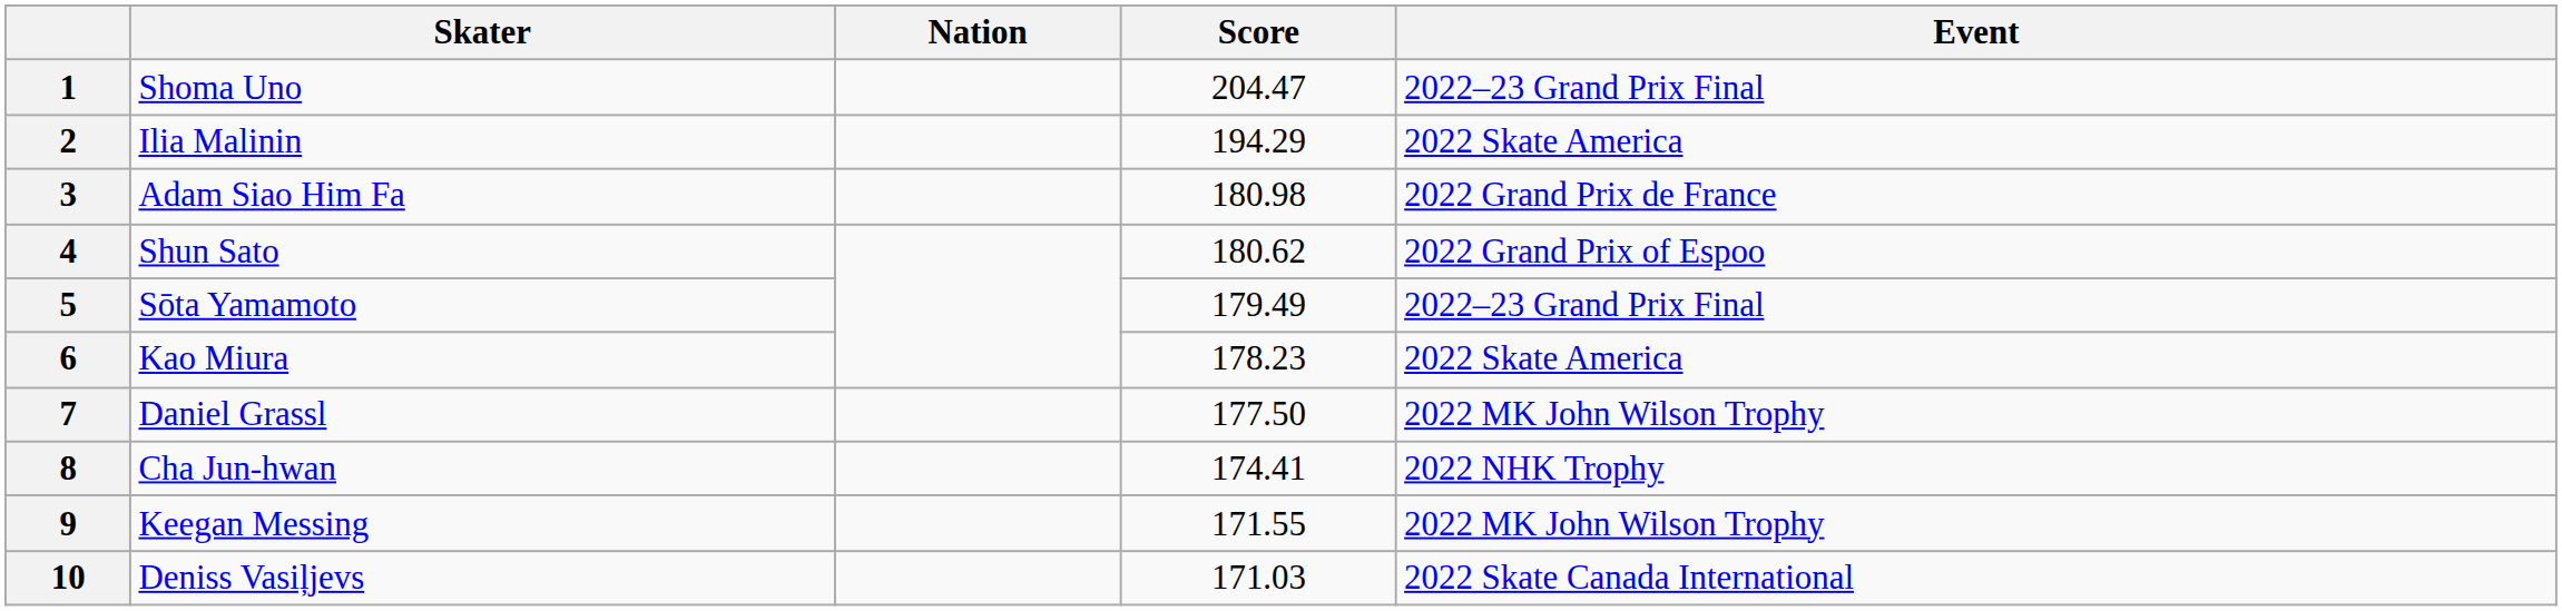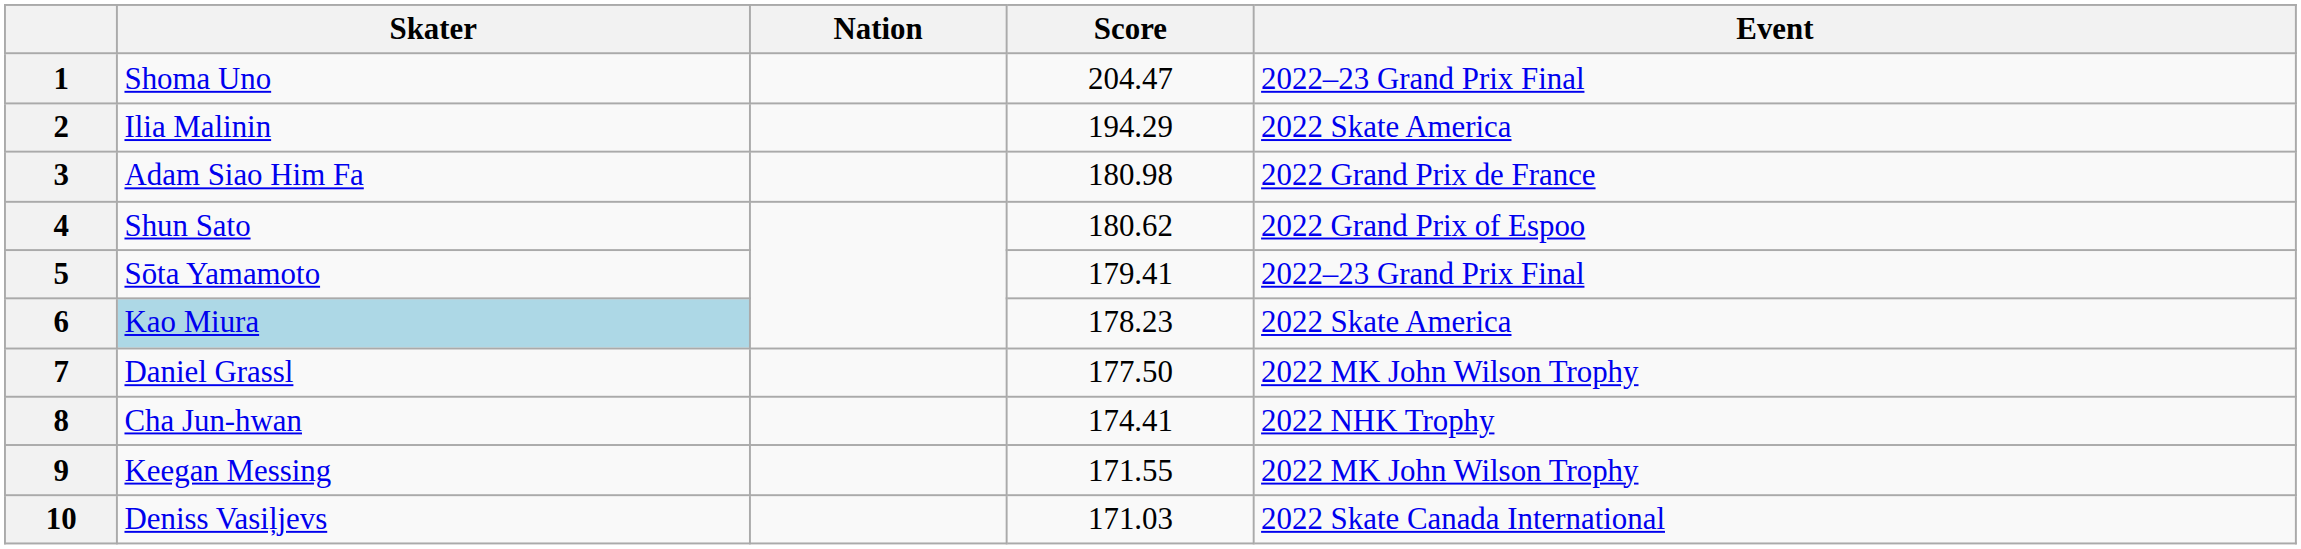5 | Score: 179.49 -> 179.41
6 | Skater: no background -> lightblue background
